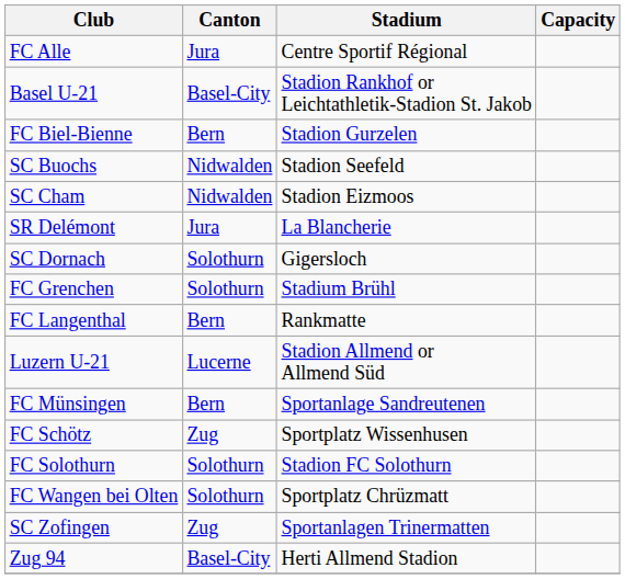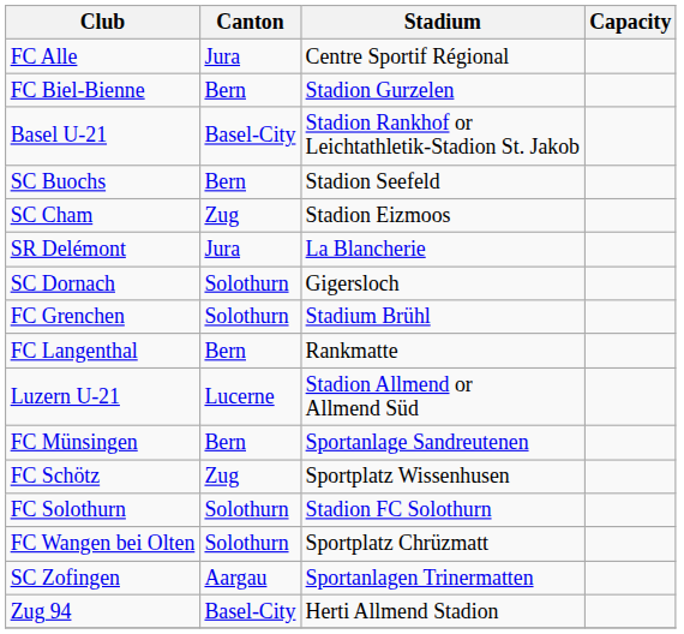rows swapped: Basel U-21 <-> FC Biel-Bienne
SC Buochs | Canton: Nidwalden -> Bern
SC Cham | Canton: Nidwalden -> Zug
SC Zofingen | Canton: Zug -> Aargau
